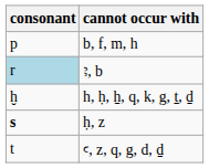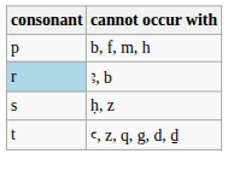- row: ḫ | h, ḥ, ẖ, q, k, g, ṯ, ḏ
ḥ, z | consonant: bold -> normal
